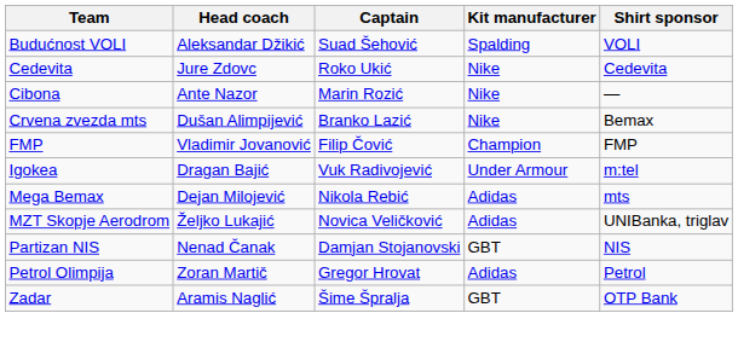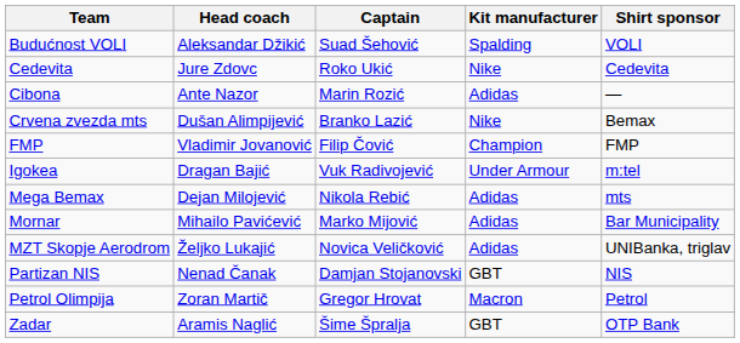Cibona | Kit manufacturer: Nike -> Adidas
+ row: Mornar | Mihailo Pavićević | Marko Mijović | Adidas | Bar Municipality
Petrol Olimpija | Kit manufacturer: Adidas -> Macron
